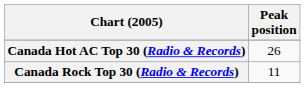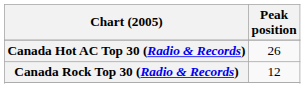Canada Rock Top 30 (Radio & Records) | Peak position: 11 -> 12
